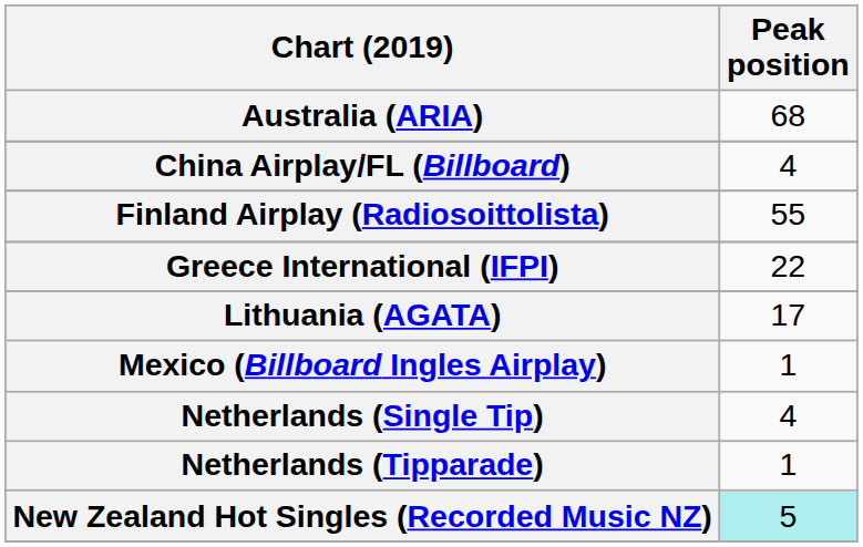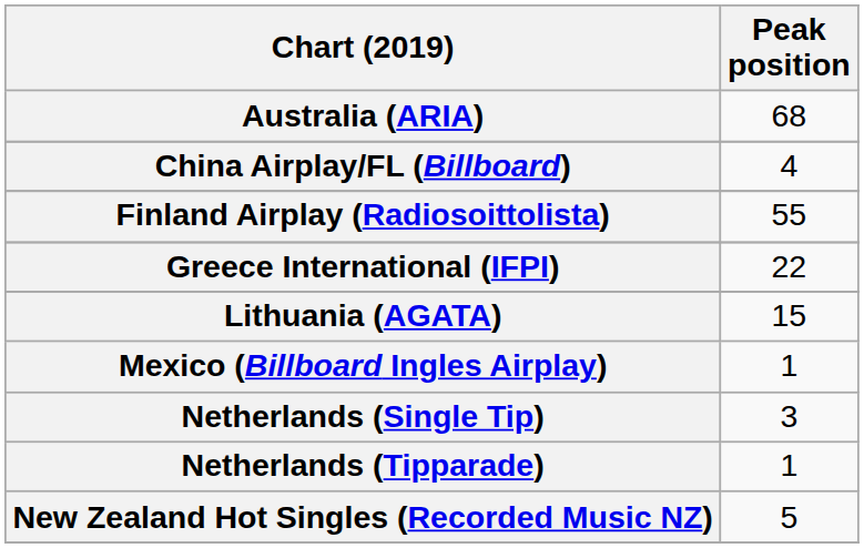Lithuania (AGATA) | Peak position: 17 -> 15
Netherlands (Single Tip) | Peak position: 4 -> 3
New Zealand Hot Singles (Recorded Music NZ) | Peak position: paleturquoise background -> no background
